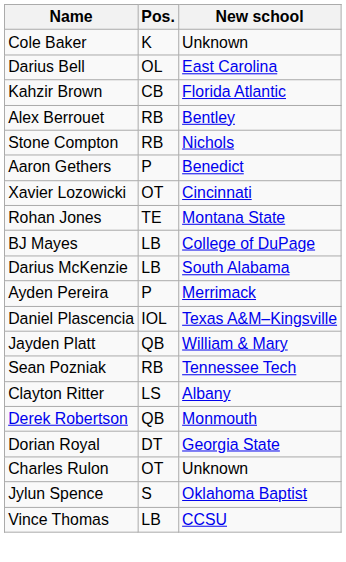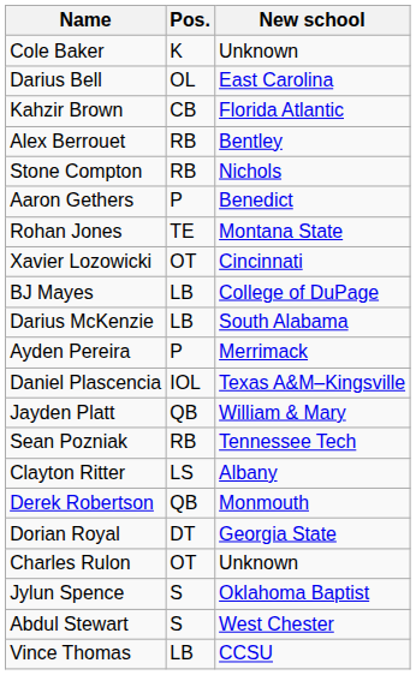rows swapped: Rohan Jones <-> Xavier Lozowicki
+ row: Abdul Stewart | S | West Chester
